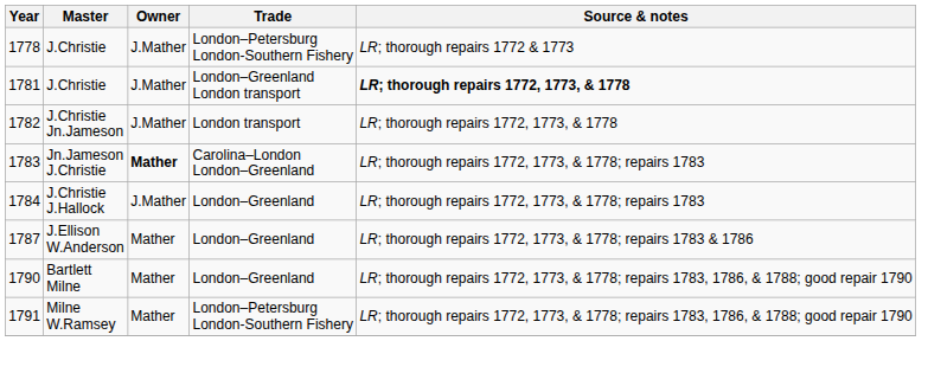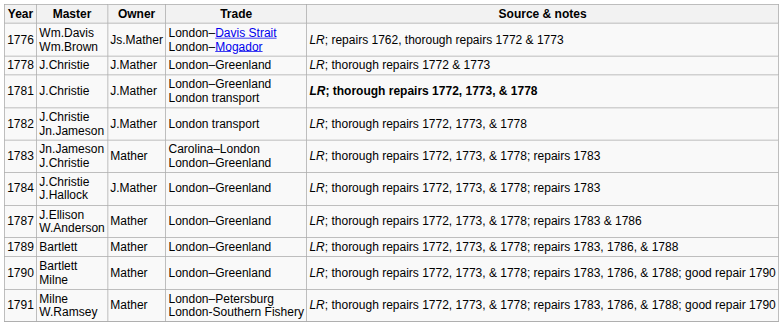+ row: 1776 | Wm.Davis Wm.Brown | Js.Mather | London–Davis Strait London–Mogador | LR; repairs 1762, thorough repairs 1772 & 1773
1778 / J.Christie | Trade: London–Petersburg London-Southern Fishery -> London–Greenland
Jn.Jameson J.Christie | Owner: bold -> normal
+ row: 1789 | Bartlett | Mather | London–Greenland | LR; thorough repairs 1772, 1773, & 1778; repairs 1783, 1786, & 1788
